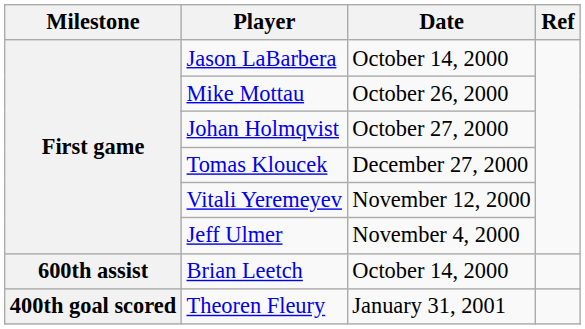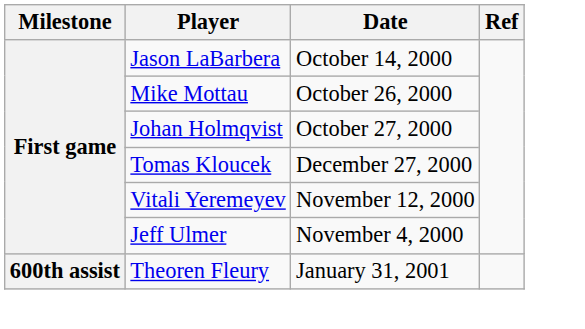- row: 600th assist | Brian Leetch | October 14, 2000
Theoren Fleury | Milestone: 400th goal scored -> 600th assist
